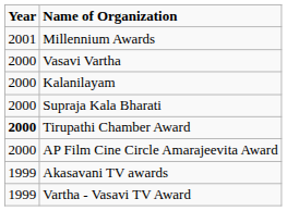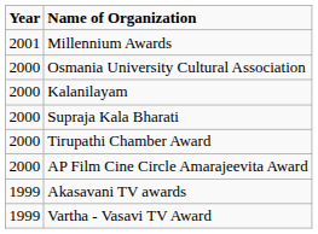+ row: 2000 | Osmania University Cultural Association
- row: 2000 | Vasavi Vartha
Tirupathi Chamber Award | Year: bold -> normal
